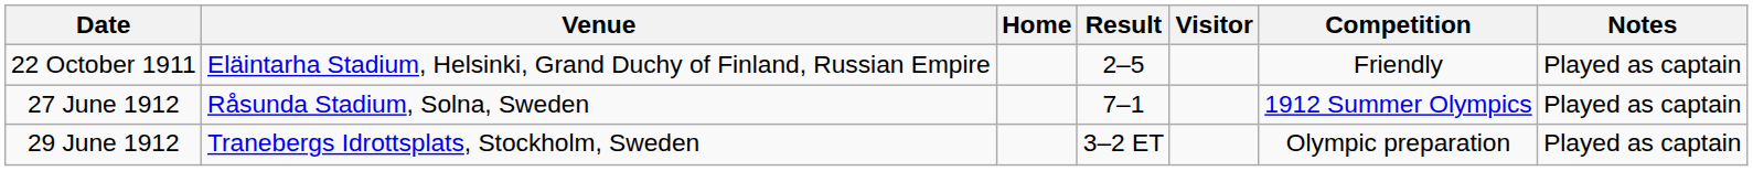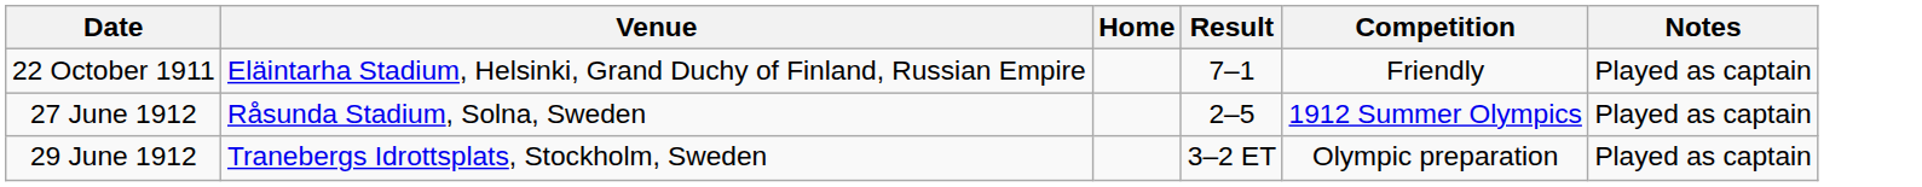- column: Visitor
22 October 1911 | Result: 2–5 -> 7–1
27 June 1912 | Result: 7–1 -> 2–5
